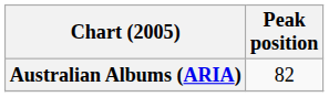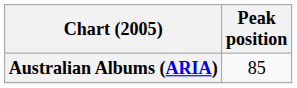Australian Albums (ARIA) | Peak position: 82 -> 85
